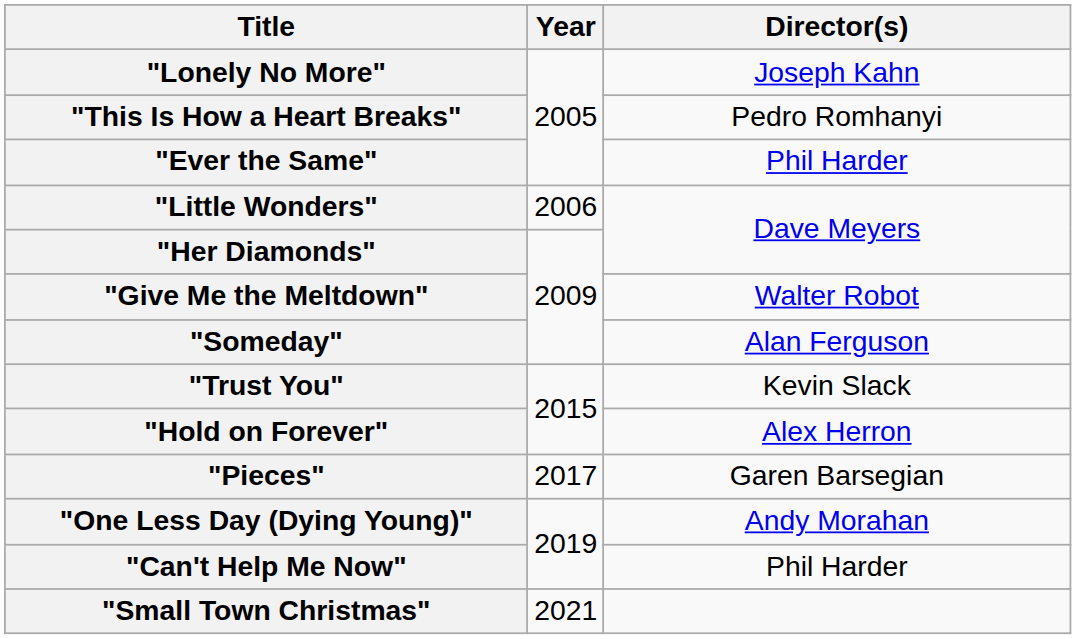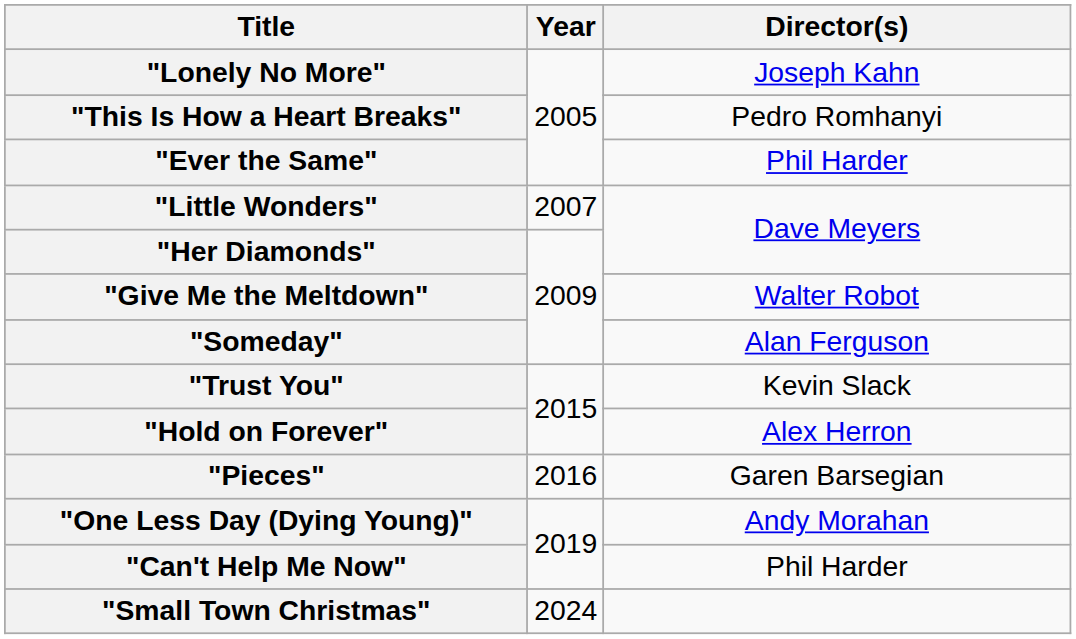"Little Wonders" | Year: 2006 -> 2007
"Pieces" | Year: 2017 -> 2016
"Small Town Christmas" | Year: 2021 -> 2024
